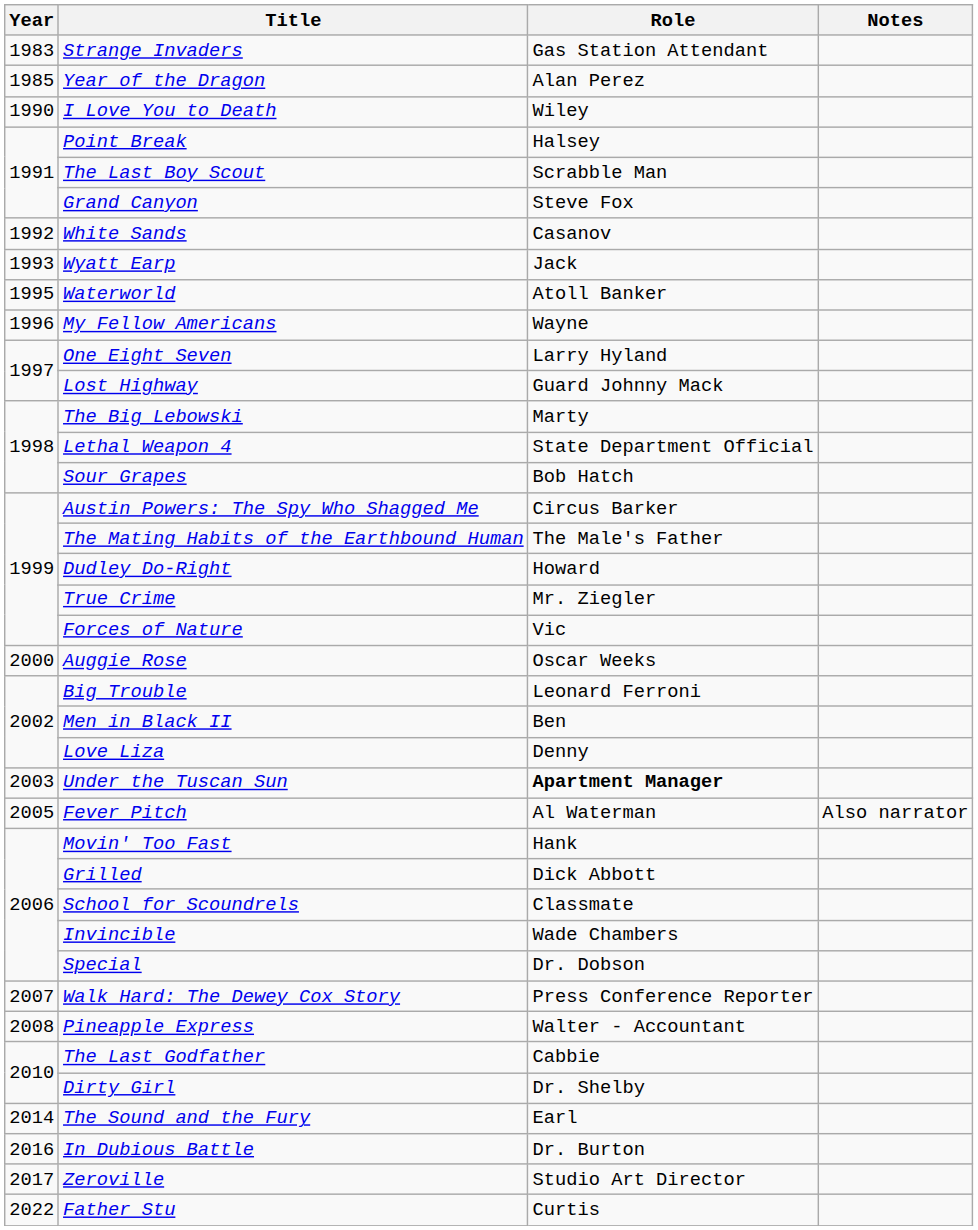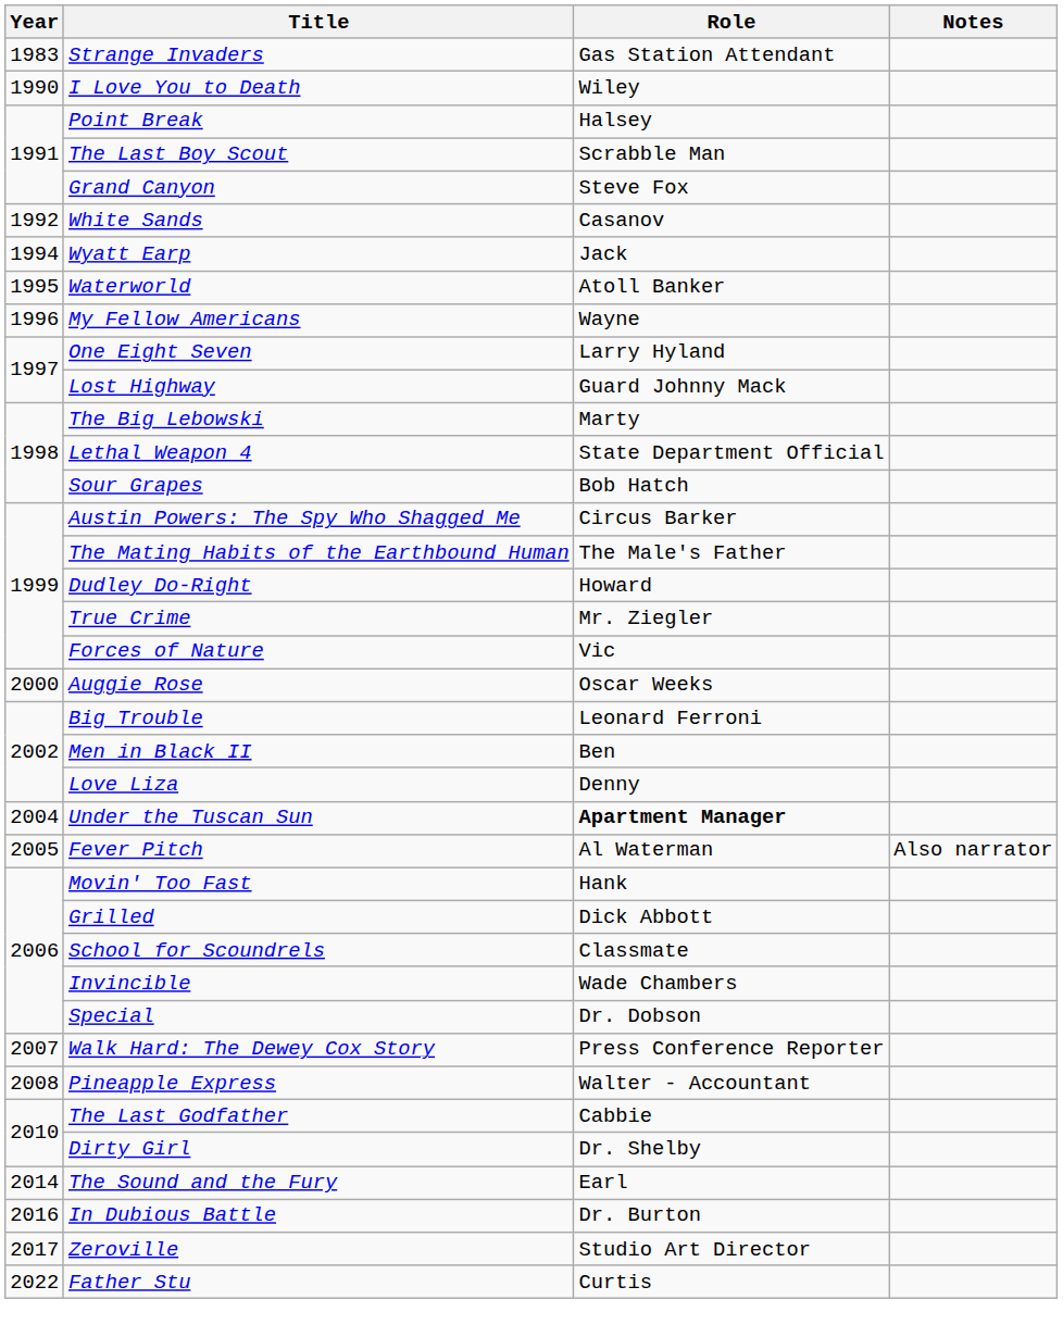- row: 1985 | Year of the Dragon | Alan Perez
Wyatt Earp | Year: 1993 -> 1994
Under the Tuscan Sun | Year: 2003 -> 2004
